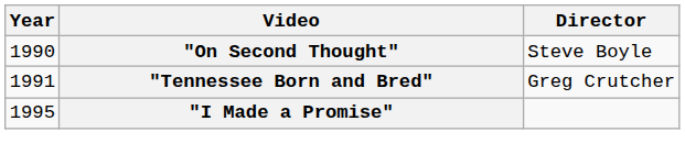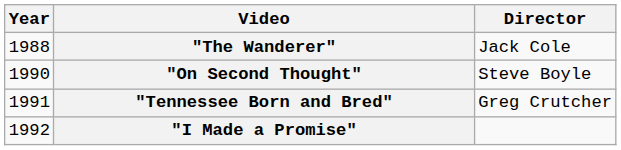+ row: 1988 | "The Wanderer" | Jack Cole
"I Made a Promise" | Year: 1995 -> 1992
